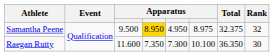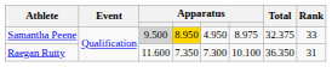Samantha Peene | column 3: no background -> lightgrey background
Samantha Peene | Rank: 32 -> 33
Raegan Rutty | Rank: 30 -> 31
